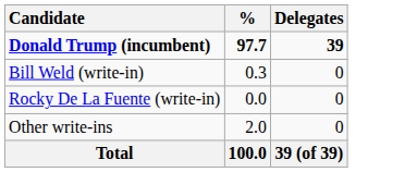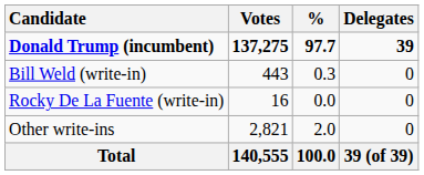+ column: Votes | 137,275 | 443 | 16 | 2,821 | 140,555
